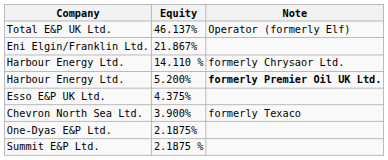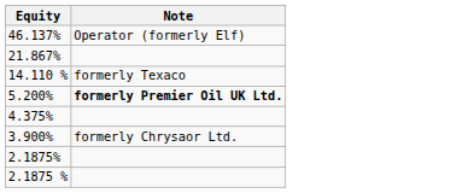- column: Company | Total E&P UK Ltd. | Eni Elgin/Franklin Ltd. | Harbour Energy Ltd. | Harbour Energy Ltd. | Esso E&P UK Ltd. | Chevron North Sea Ltd. | One-Dyas E&P Ltd. | Summit E&P Ltd.
14.110 % | Note: formerly Chrysaor Ltd. -> formerly Texaco
3.900% | Note: formerly Texaco -> formerly Chrysaor Ltd.
